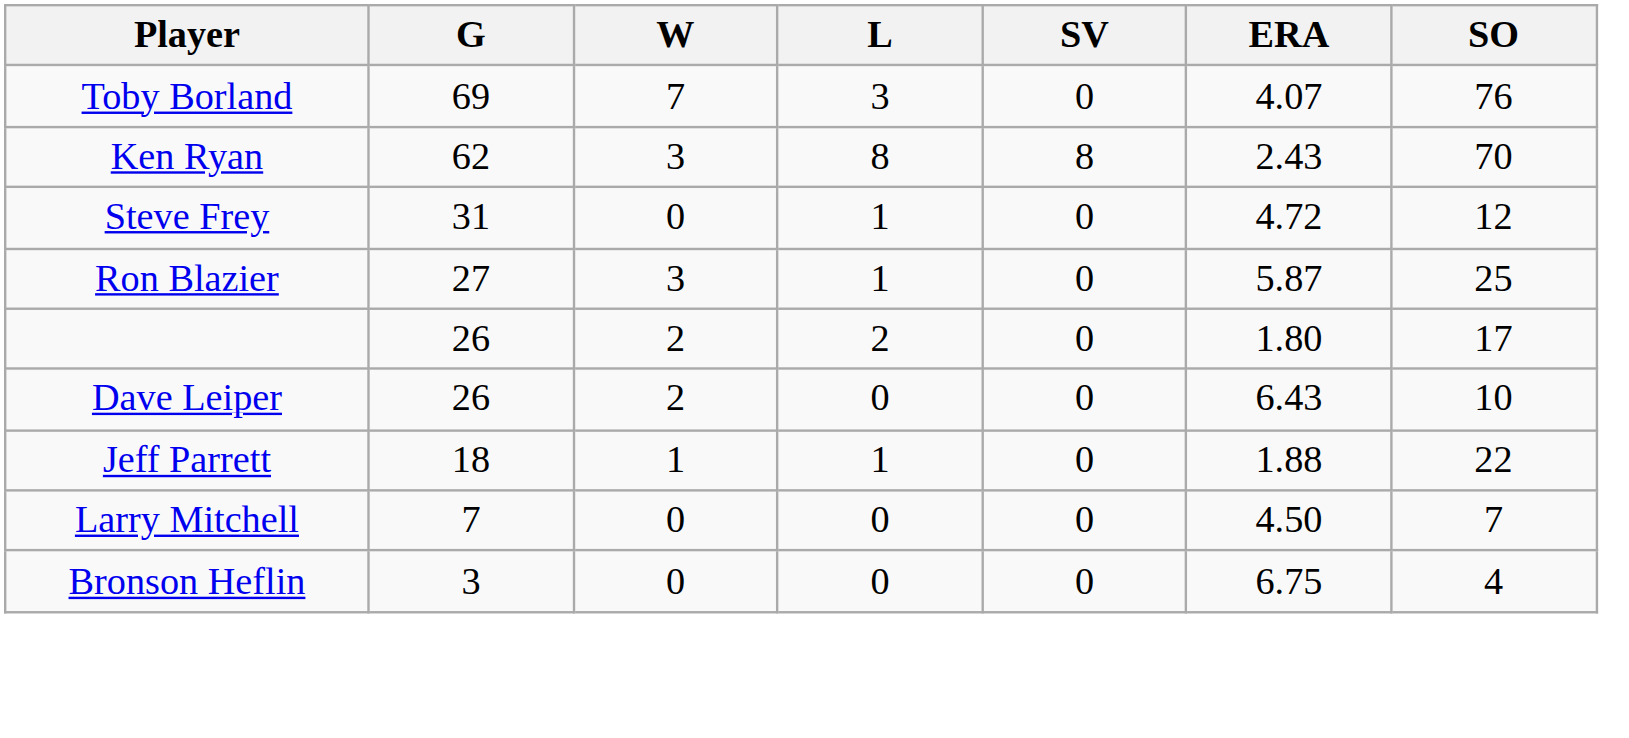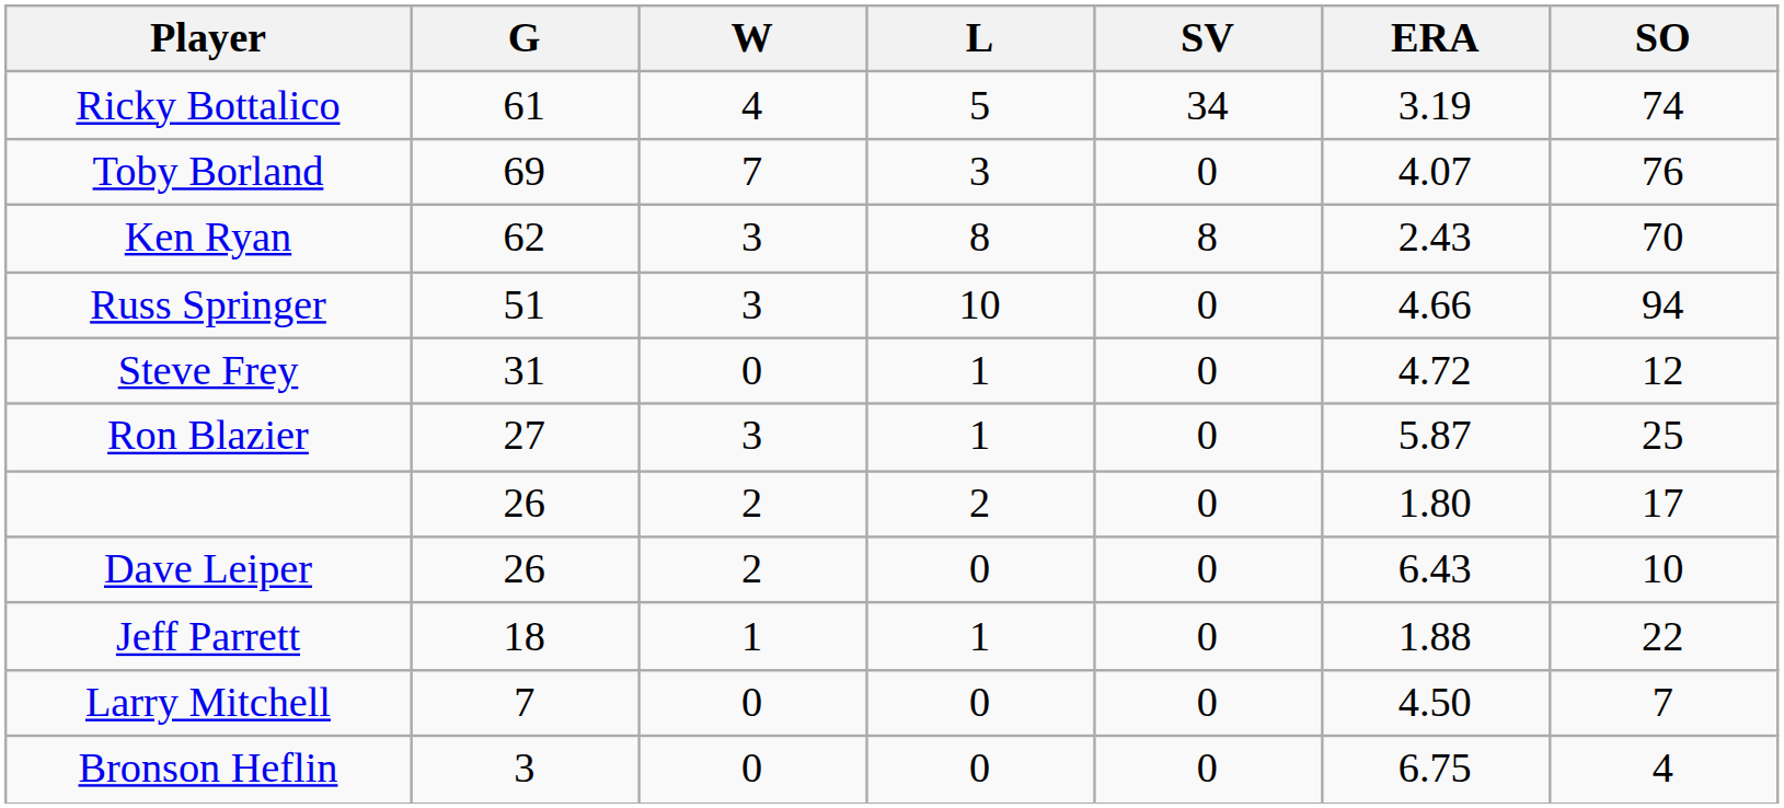+ row: Ricky Bottalico | 61 | 4 | 5 | 34 | 3.19 | 74
+ row: Russ Springer | 51 | 3 | 10 | 0 | 4.66 | 94
